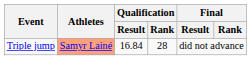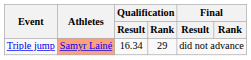Triple jump | Qualification / Result: 16.84 -> 16.34
Triple jump | Qualification / Rank: 28 -> 29
